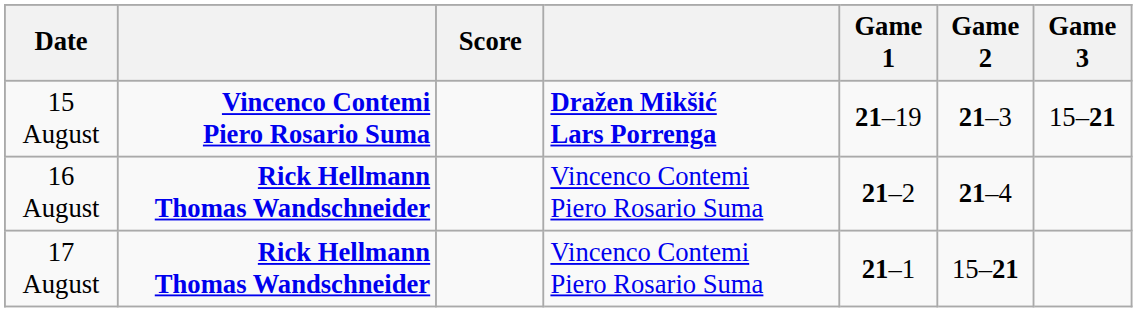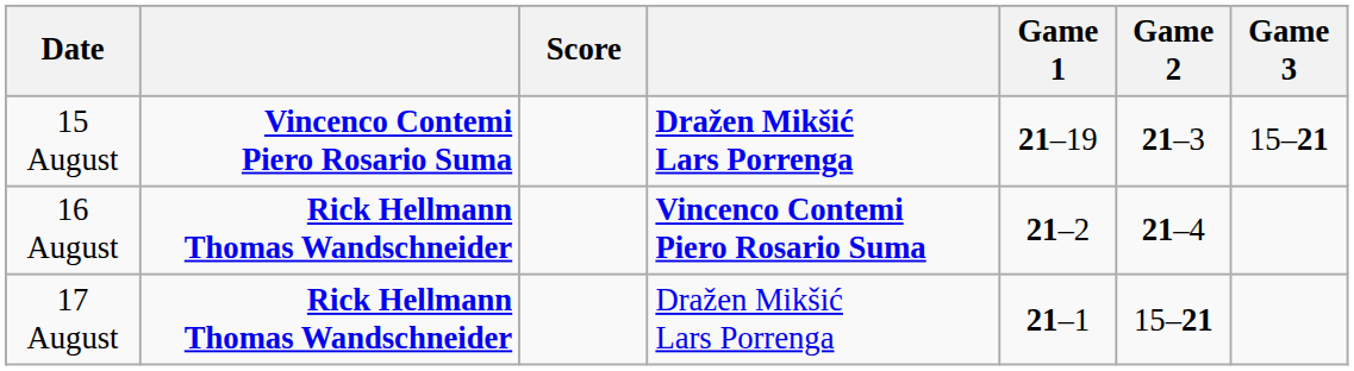16 August | column 4: normal -> bold
17 August | column 4: Vincenco Contemi Piero Rosario Suma -> Dražen Mikšić Lars Porrenga
